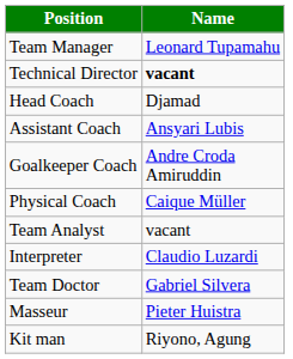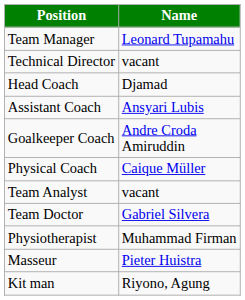Technical Director | Name: bold -> normal
- row: Interpreter | Claudio Luzardi
+ row: Physiotherapist | Muhammad Firman
